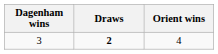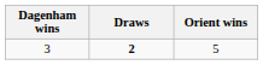3 | Orient wins: 4 -> 5
